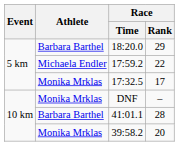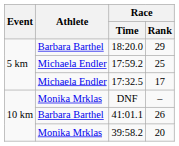17:59.2 | Race / Rank: 22 -> 25
17:32.5 | Athlete: Monika Mrklas -> Michaela Endler
41:01.1 | Race / Rank: 28 -> 26
